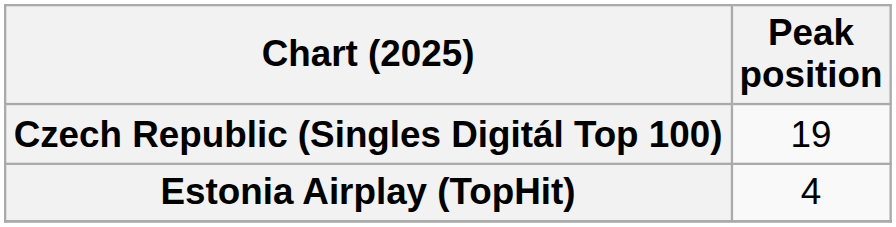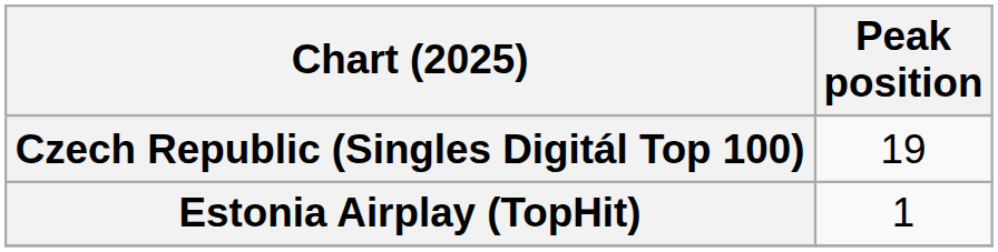Estonia Airplay (TopHit) | Peak position: 4 -> 1
